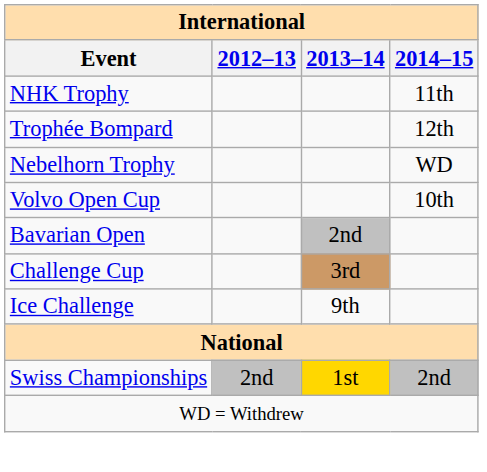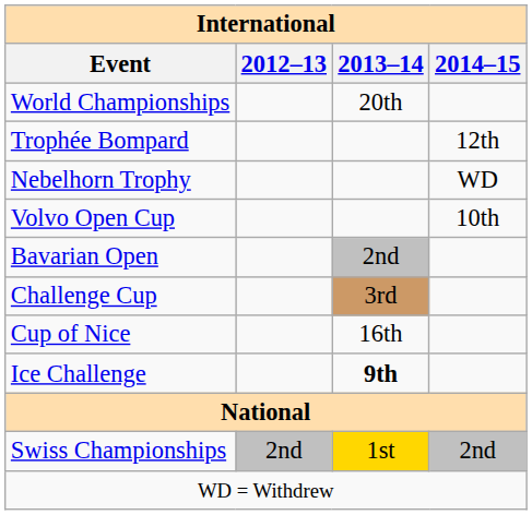+ row: World Championships | 20th
- row: NHK Trophy | 11th
+ row: Cup of Nice | 16th
Ice Challenge | 2013–14: normal -> bold
